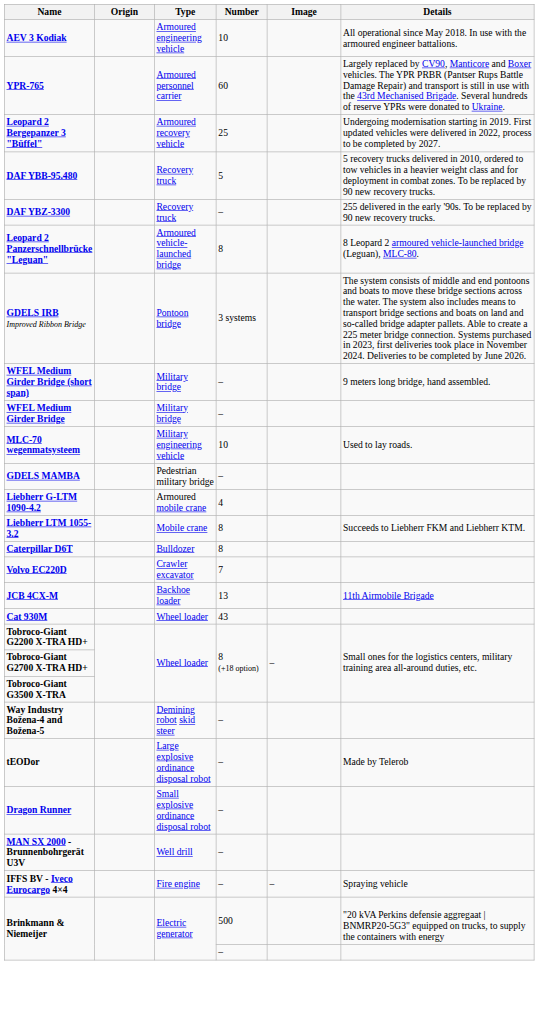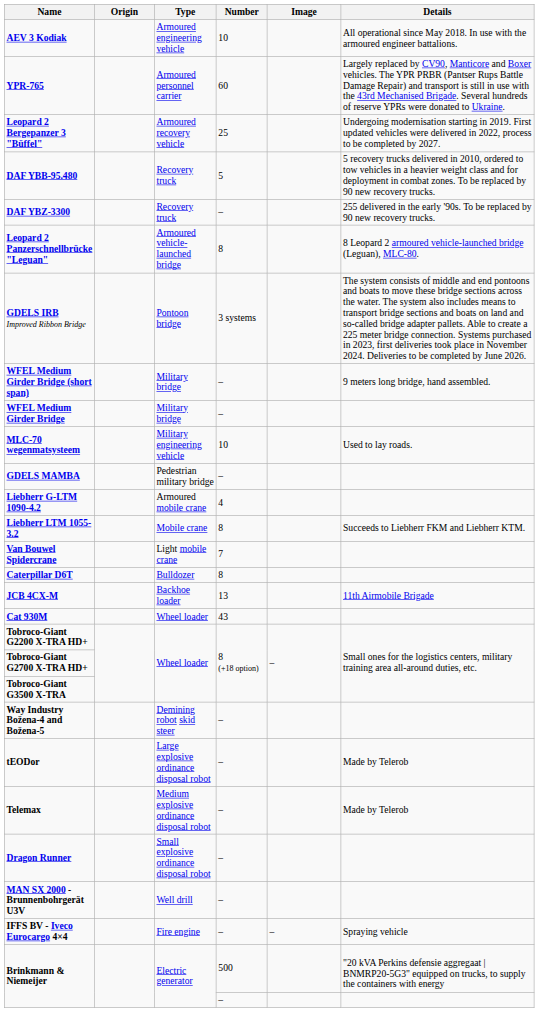+ row: Van Bouwel Spidercrane | Light mobile crane | 7
- row: Volvo EC220D | Crawler excavator | 7
+ row: Telemax | Medium explosive ordinance disposal robot | – | Made by Telerob
